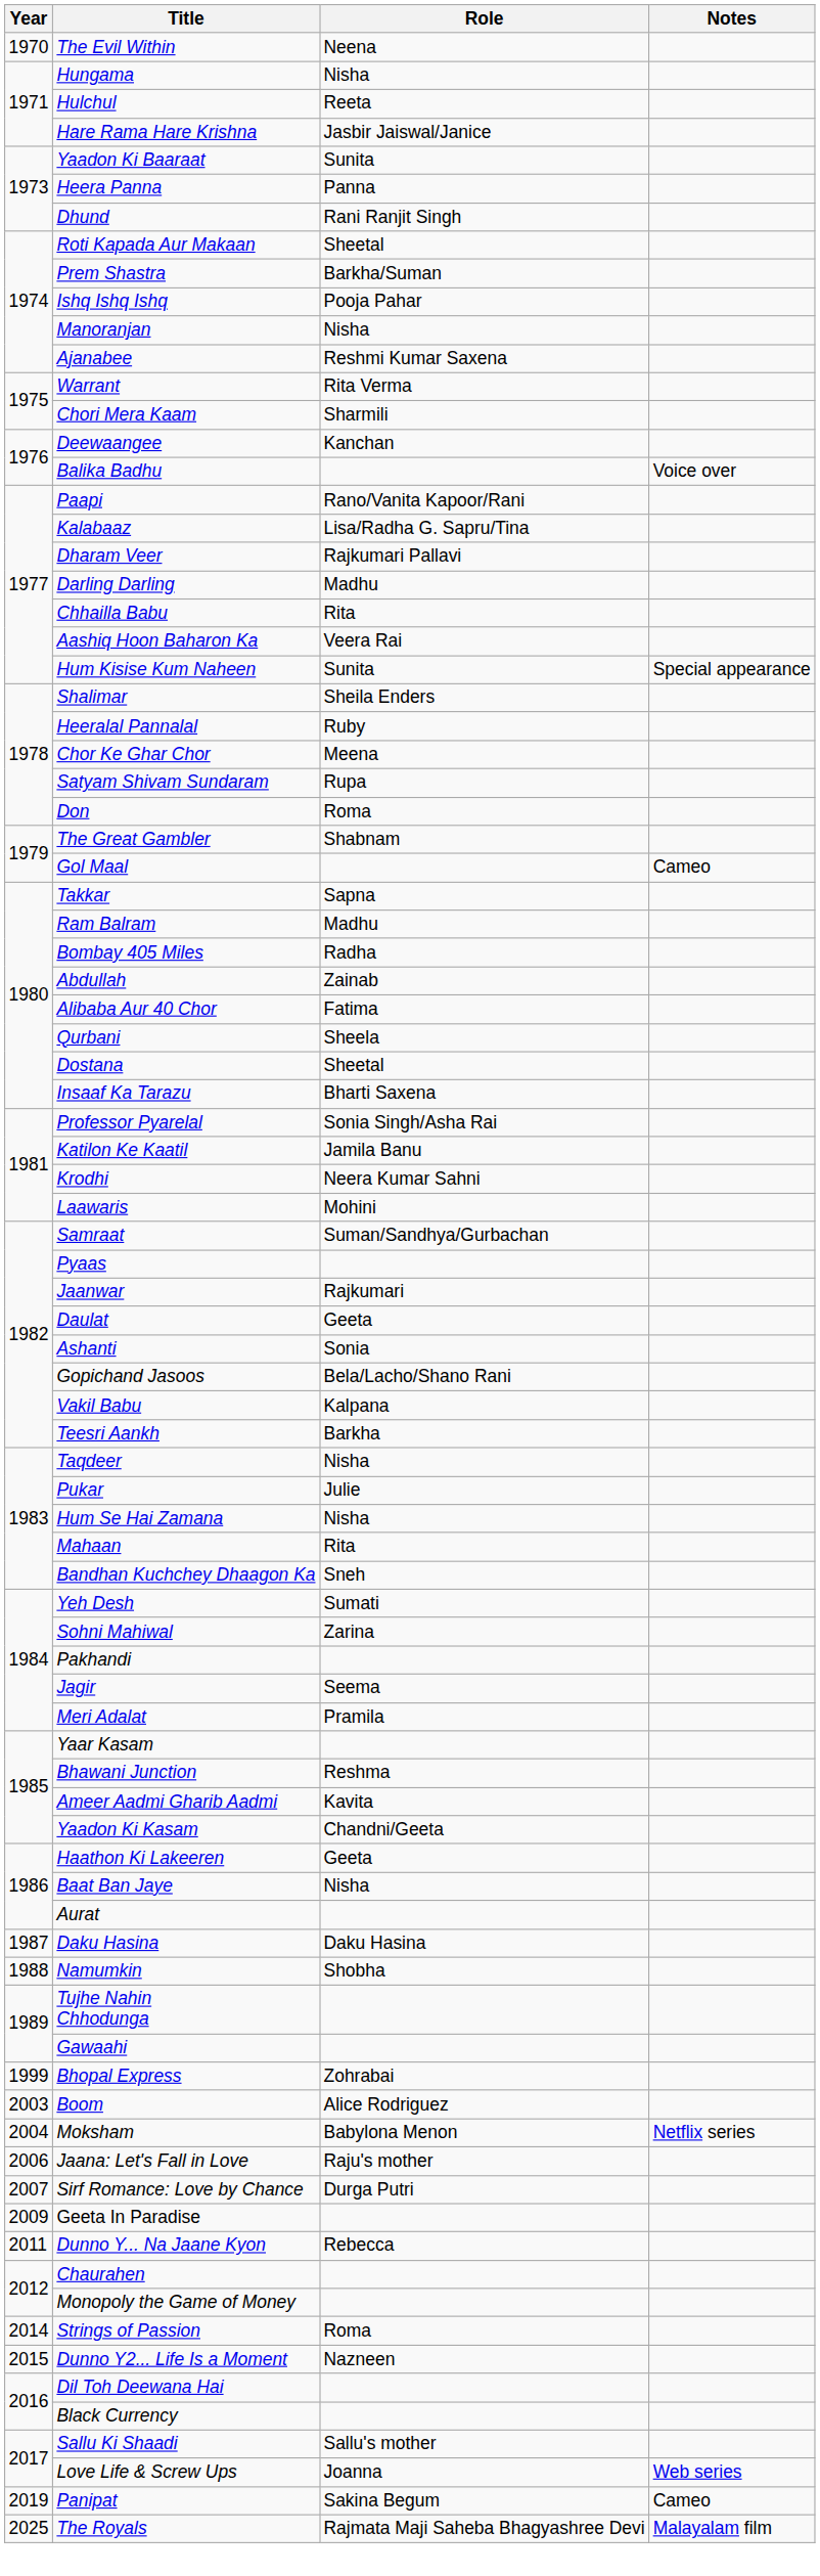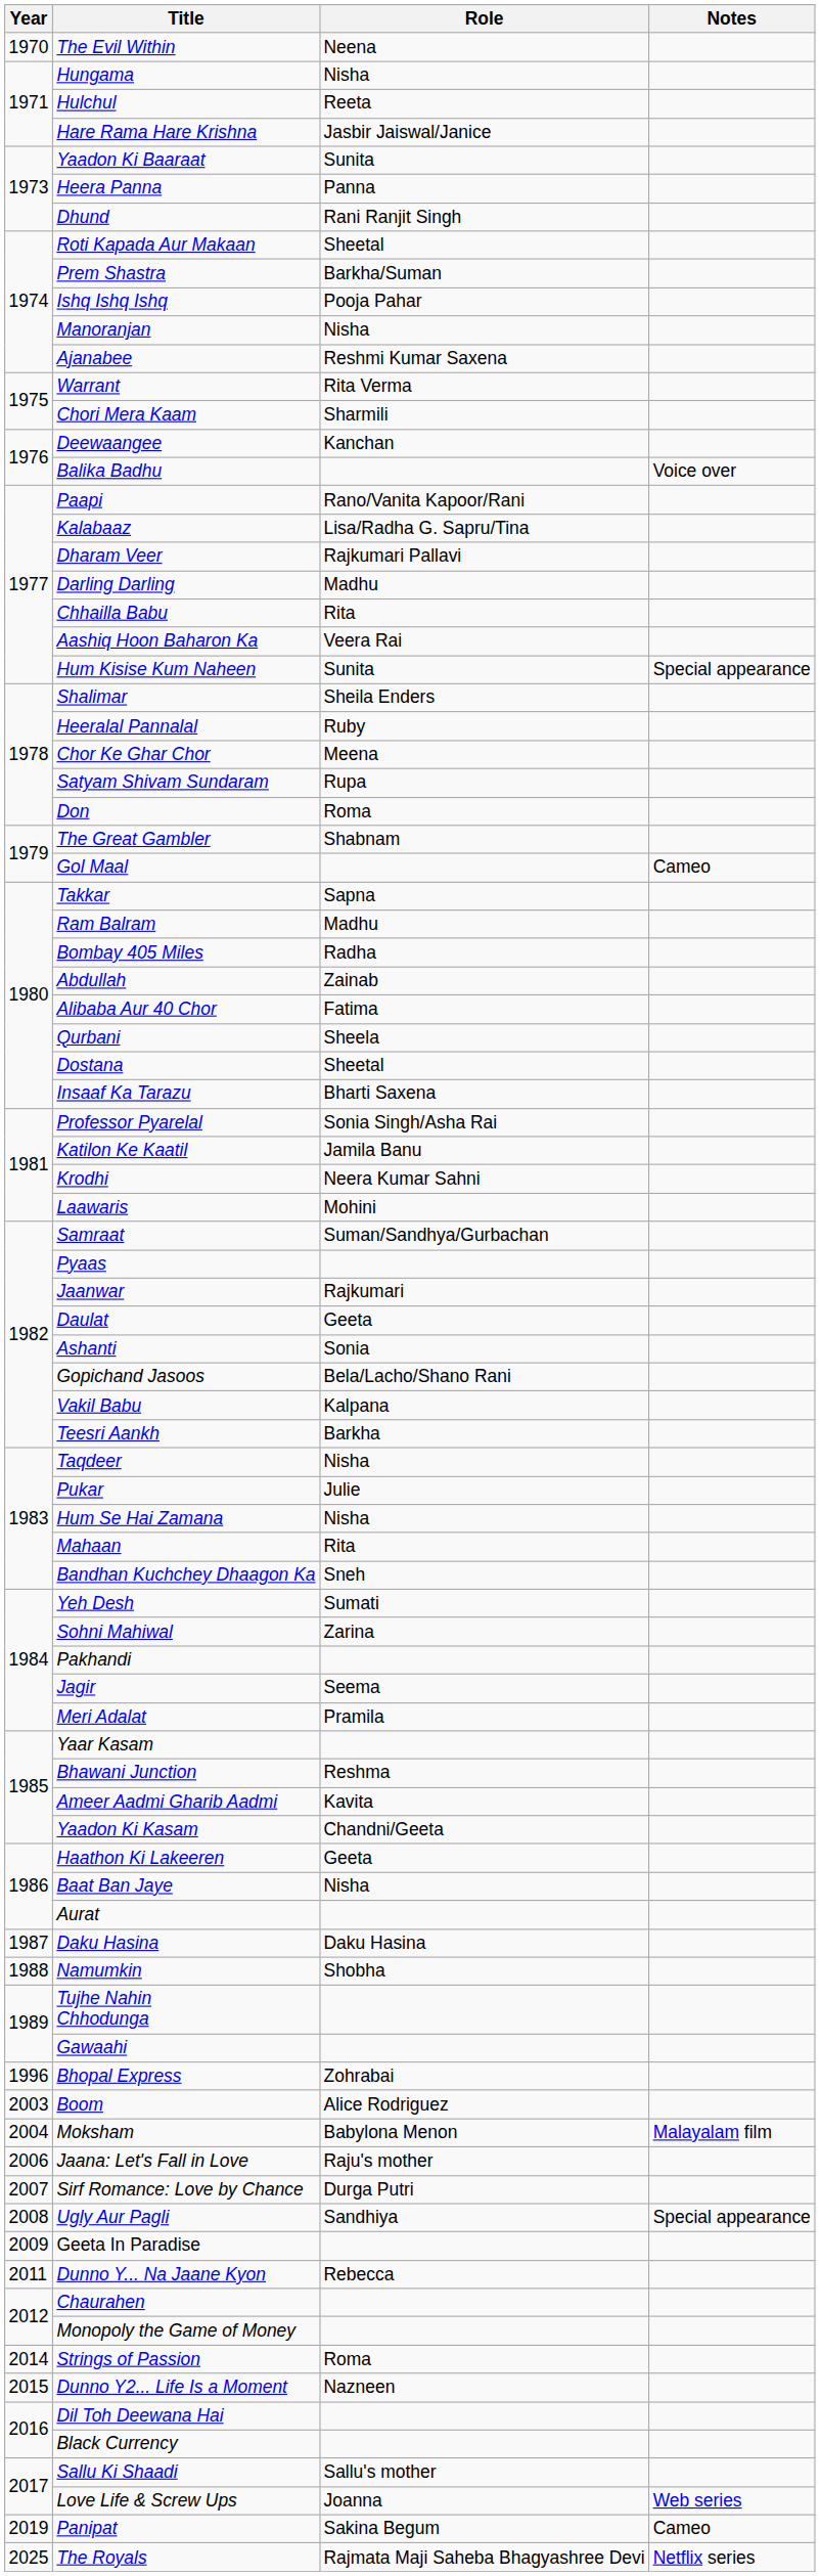Bhopal Express | Year: 1999 -> 1996
Moksham | Notes: Netflix series -> Malayalam film
+ row: 2008 | Ugly Aur Pagli | Sandhiya | Special appearance
The Royals | Notes: Malayalam film -> Netflix series
